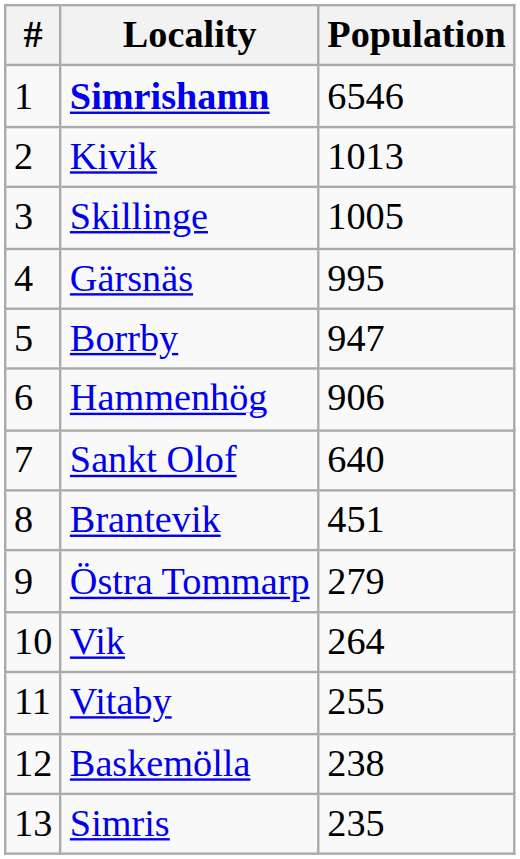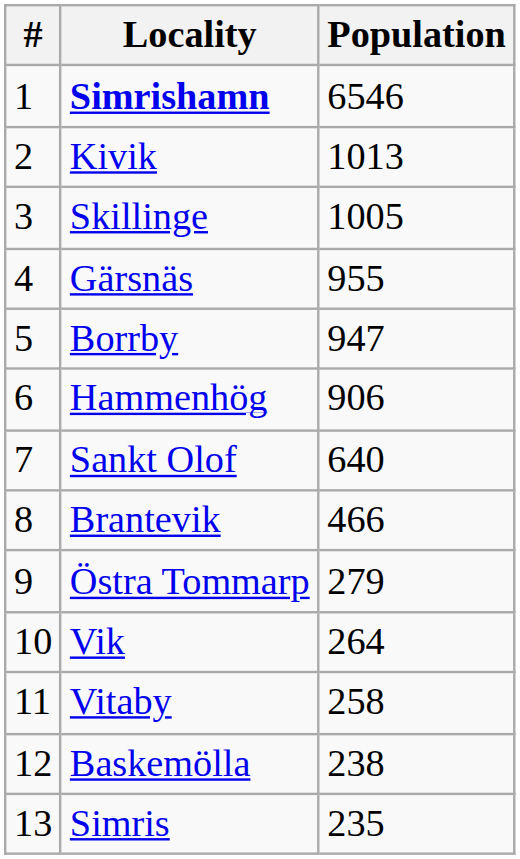Gärsnäs | Population: 995 -> 955
Brantevik | Population: 451 -> 466
Vitaby | Population: 255 -> 258
